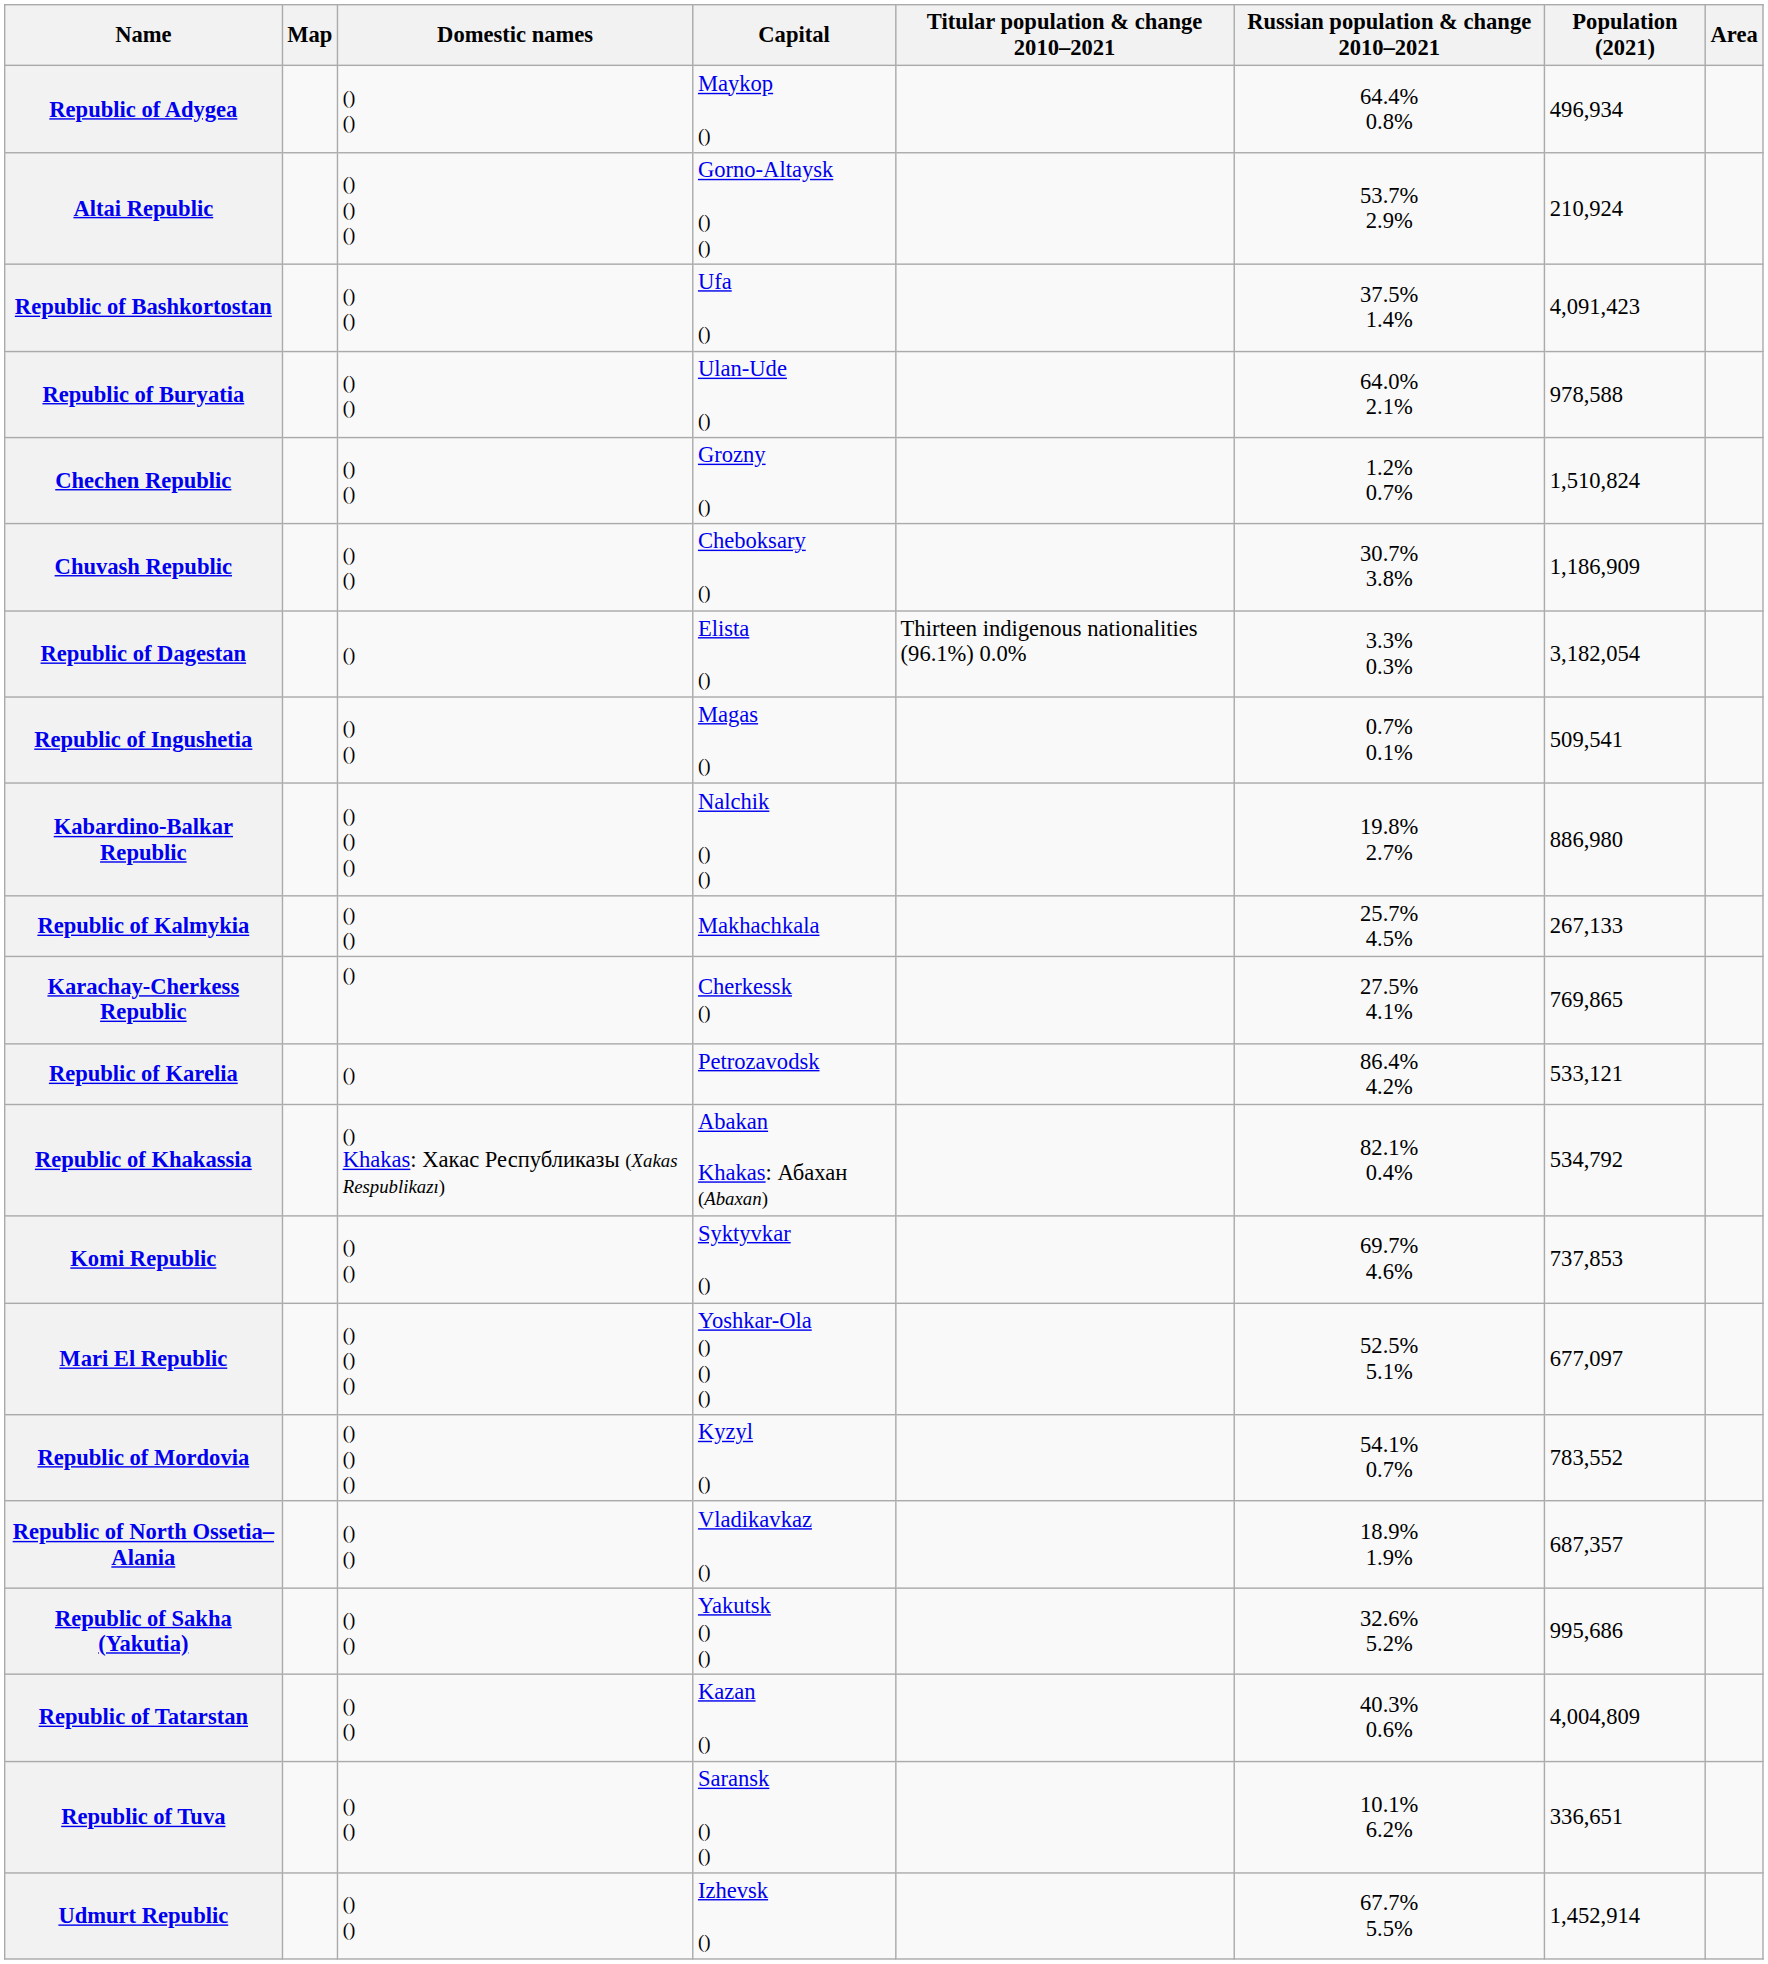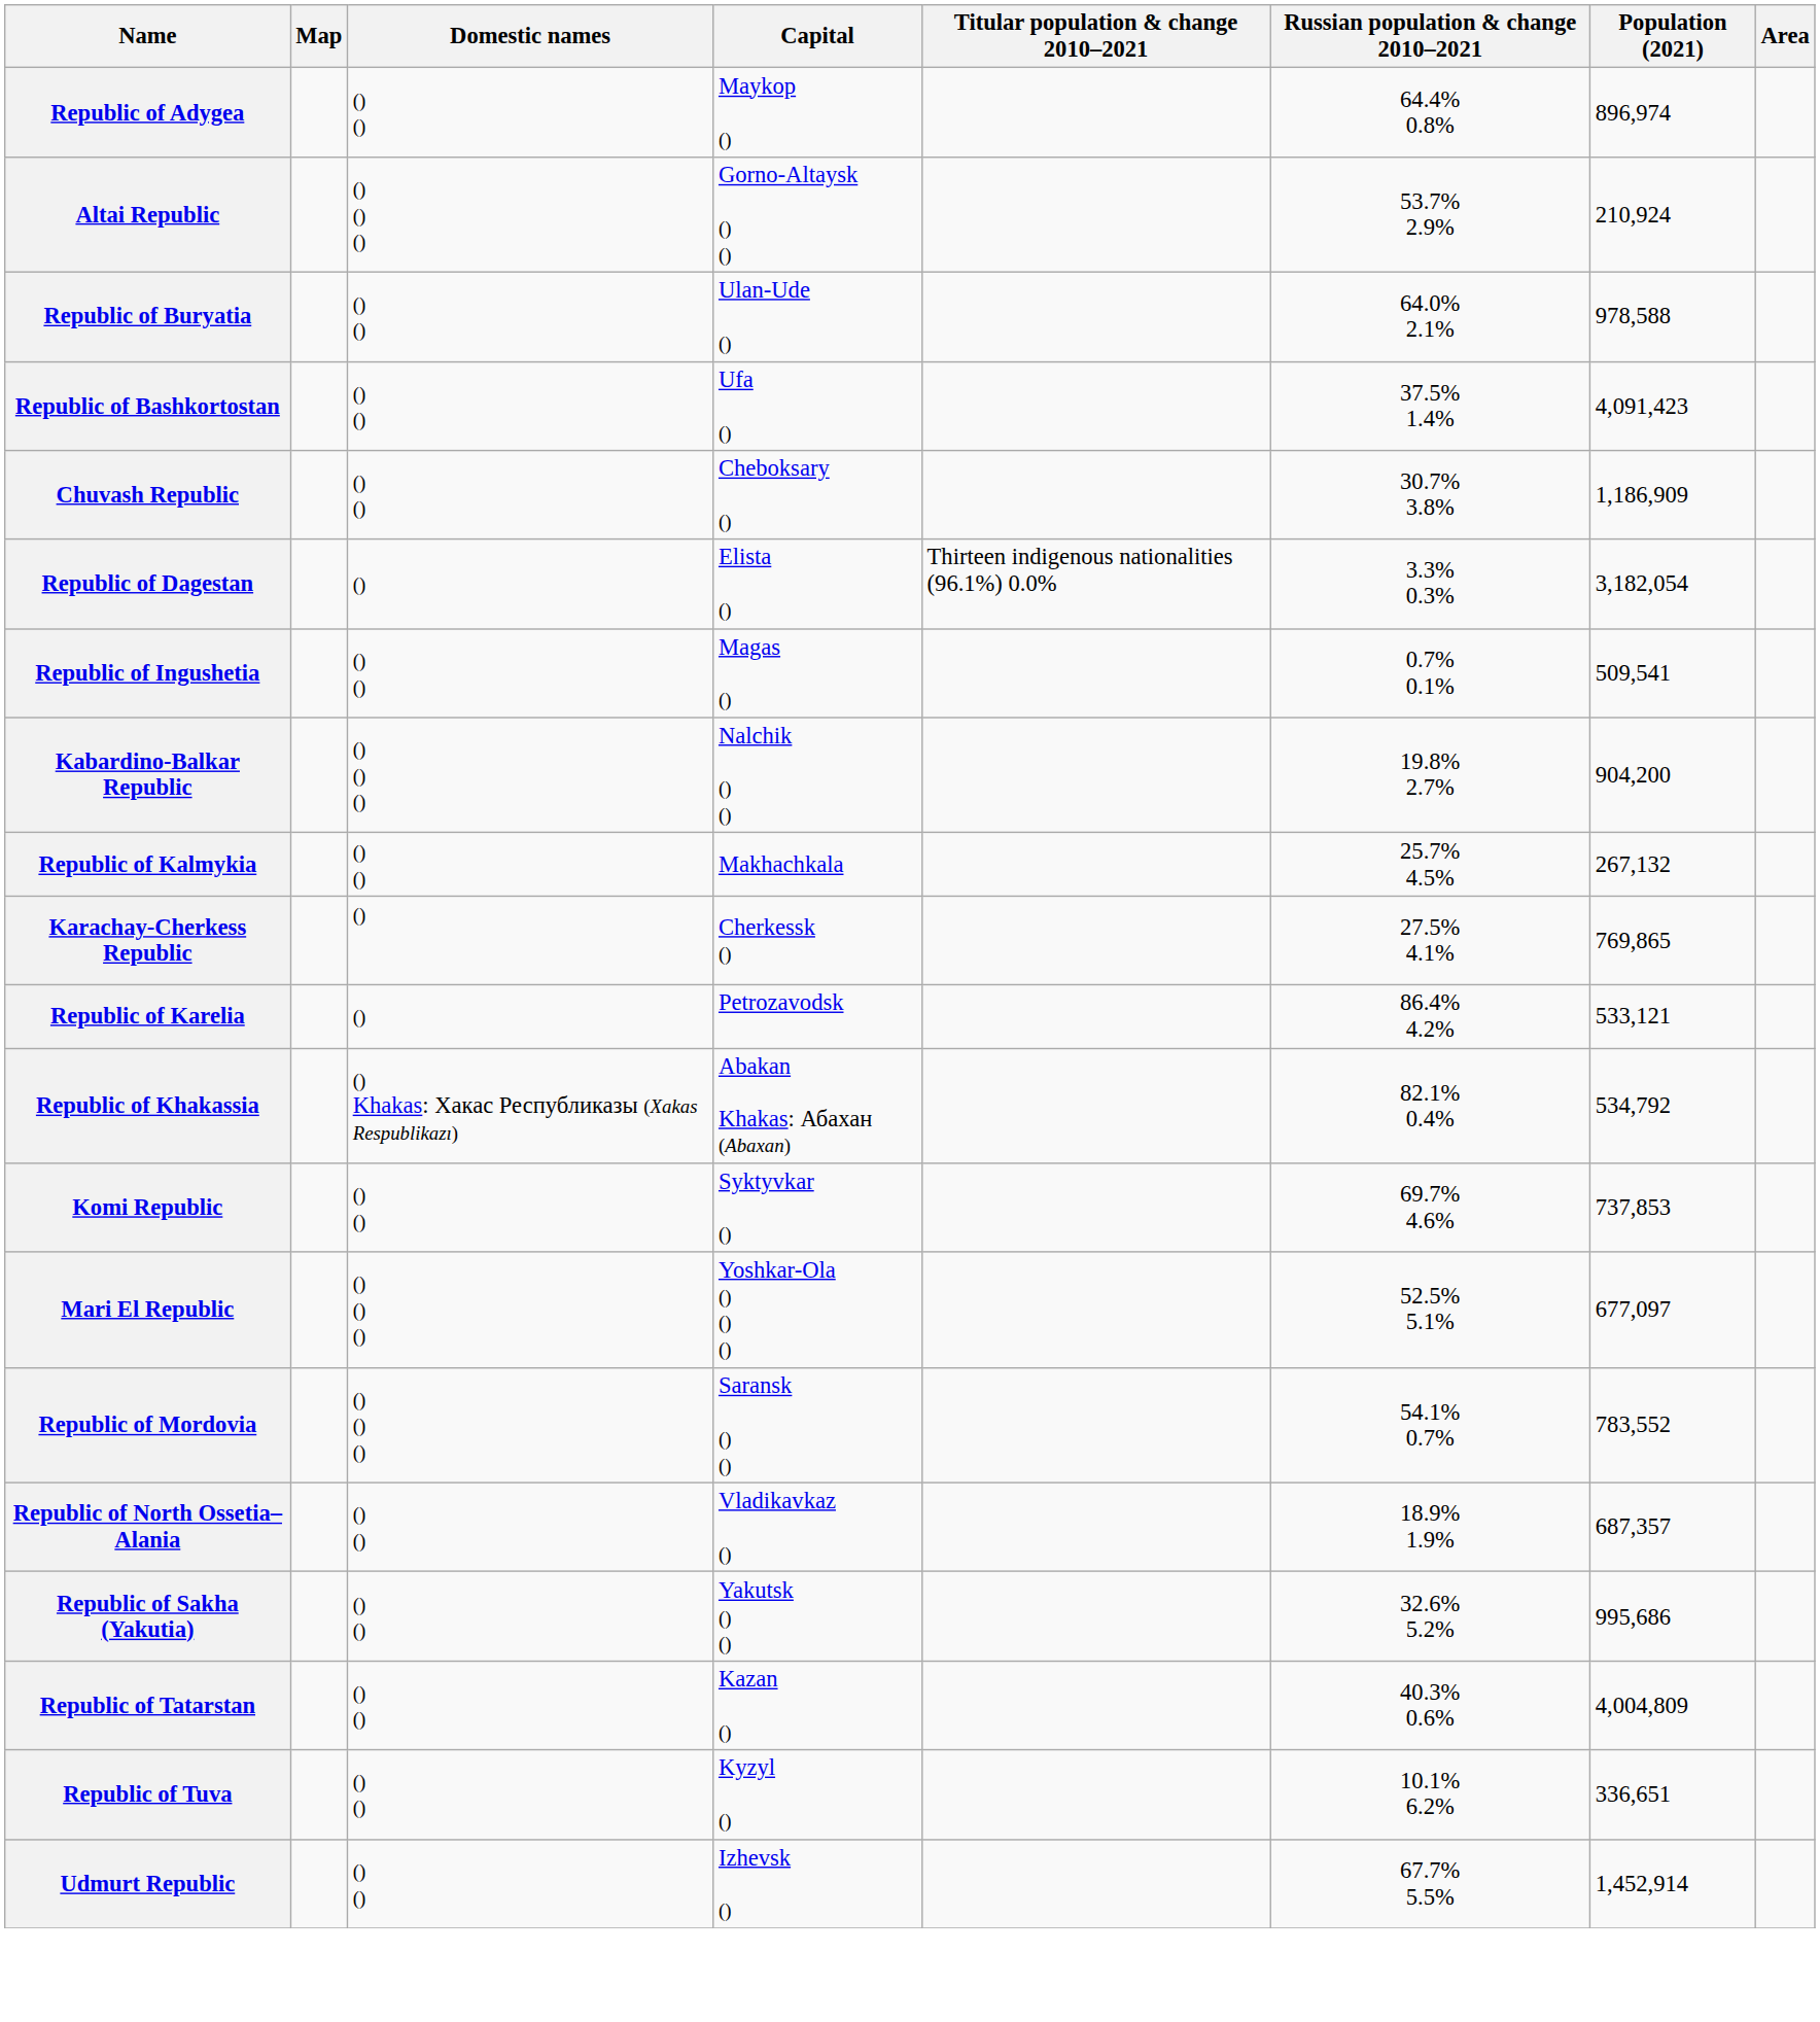Republic of Adygea | Population (2021): 496,934 -> 896,974
rows swapped: Republic of Bashkortostan <-> Republic of Buryatia
- row: Chechen Republic | () () | Grozny () | 1.2% 0.7% | 1,510,824
Kabardino-Balkar Republic | Population (2021): 886,980 -> 904,200
Republic of Kalmykia | Population (2021): 267,133 -> 267,132
Republic of Mordovia | Capital: Kyzyl () -> Saransk () ()
Republic of Tuva | Capital: Saransk () () -> Kyzyl ()
